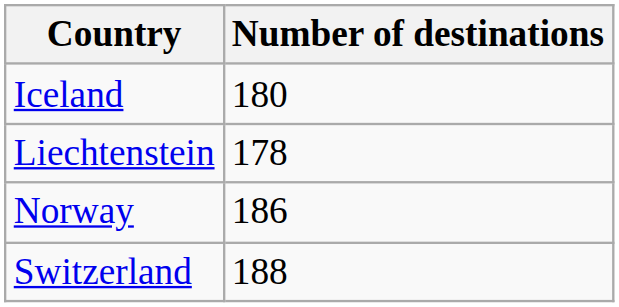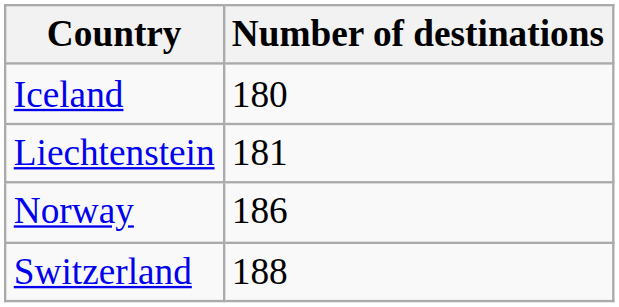Liechtenstein | Number of destinations: 178 -> 181
